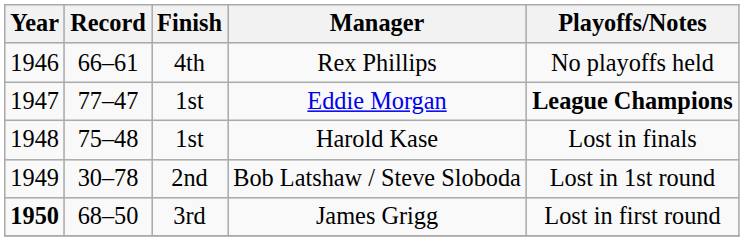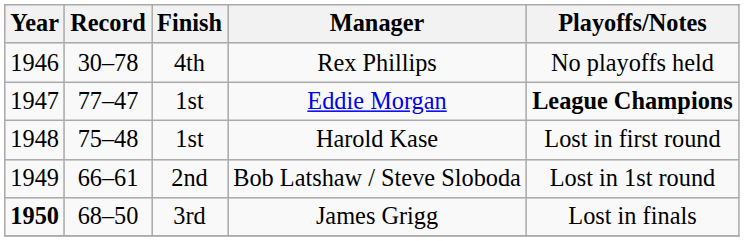Rex Phillips | Record: 66–61 -> 30–78
Harold Kase | Playoffs/Notes: Lost in finals -> Lost in first round
Bob Latshaw / Steve Sloboda | Record: 30–78 -> 66–61
James Grigg | Playoffs/Notes: Lost in first round -> Lost in finals
